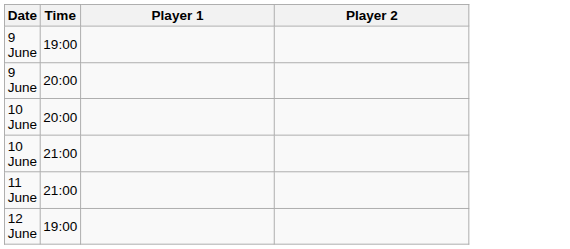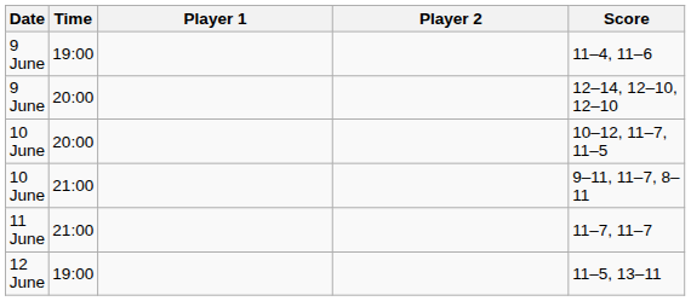+ column: Score | 11–4, 11–6 | 12–14, 12–10, 12–10 | 10–12, 11–7, 11–5 | 9–11, 11–7, 8–11 | 11–7, 11–7 | 11–5, 13–11
